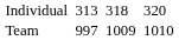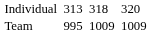Team | column 3: 997 -> 995
Team | column 7: 1010 -> 1009
